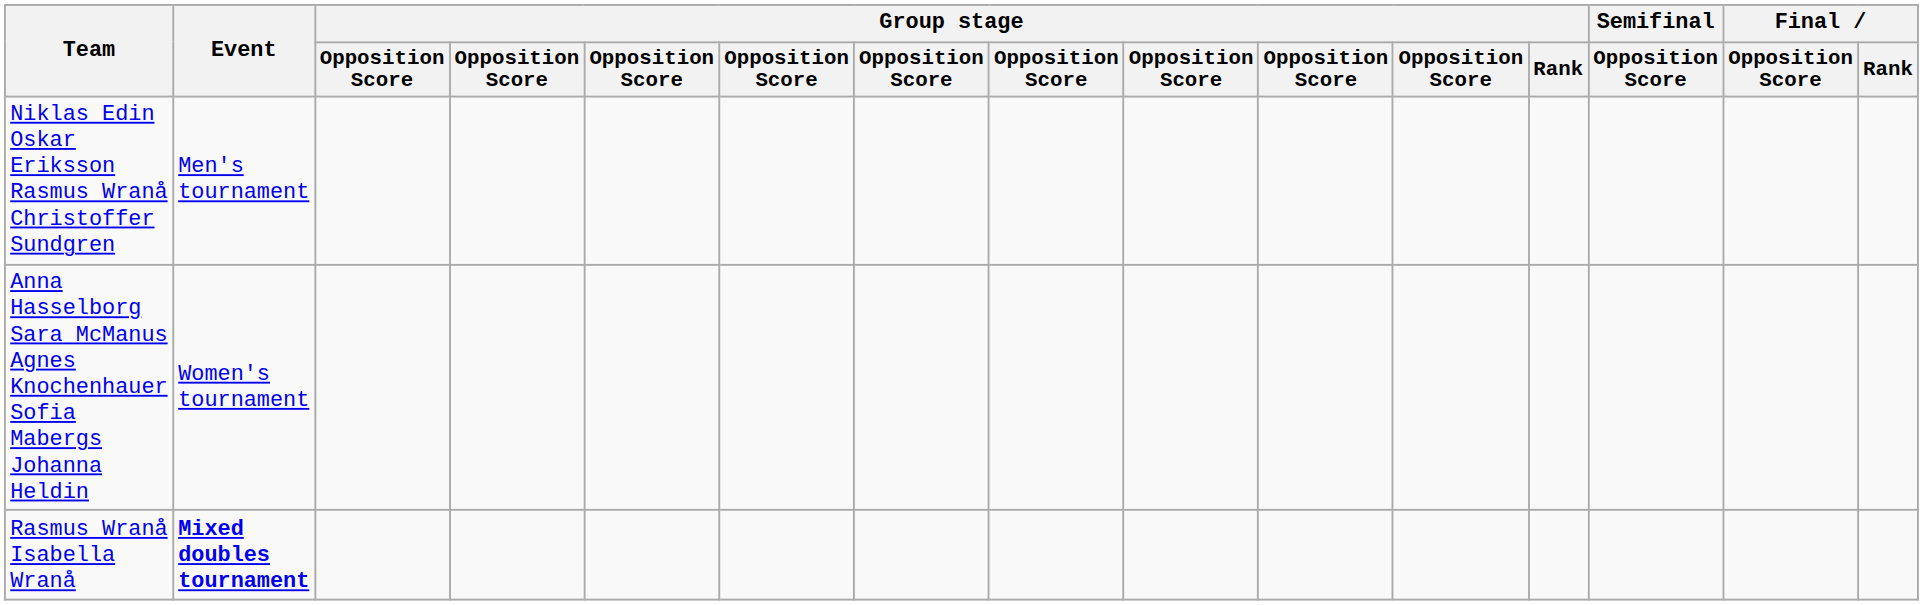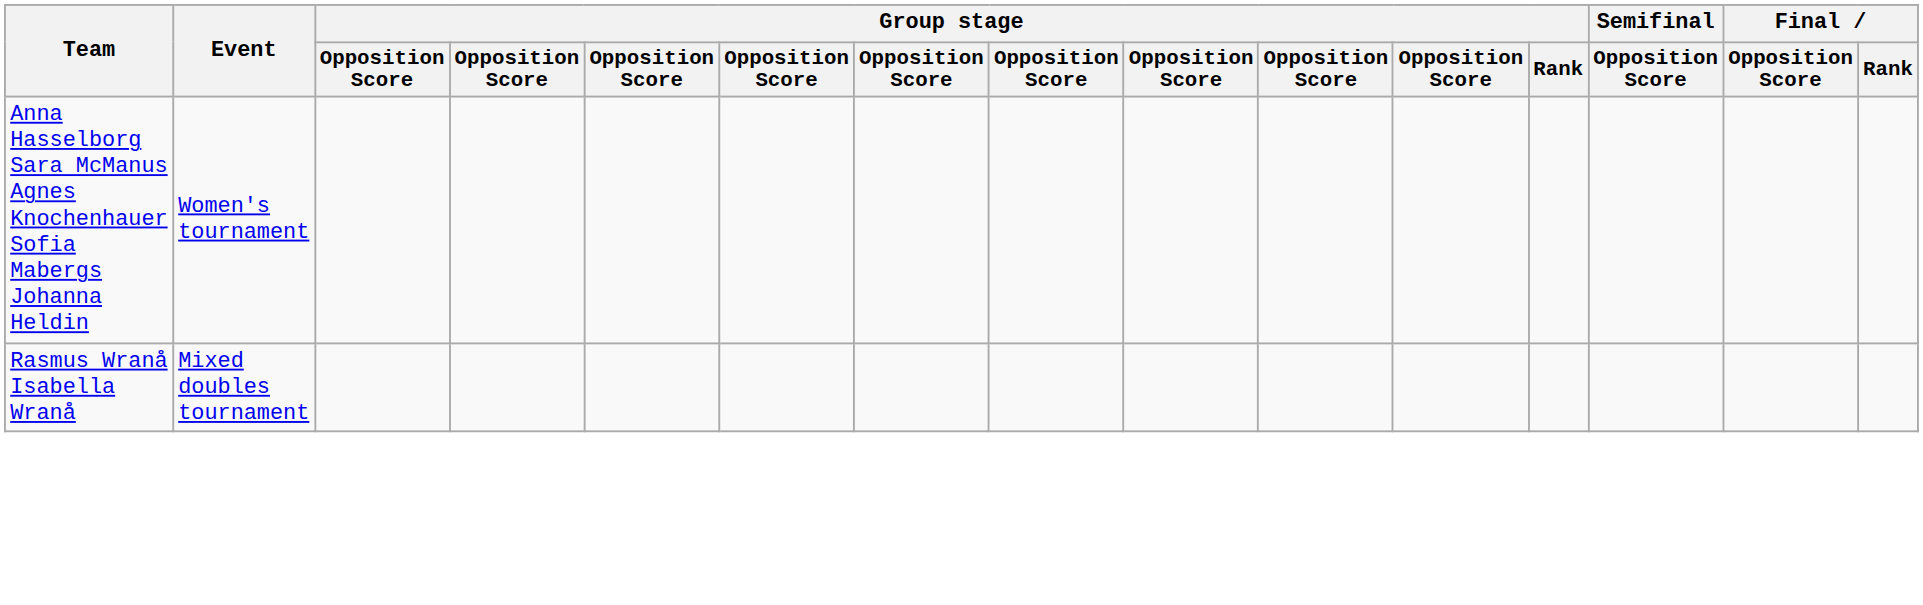- row: Niklas Edin Oskar Eriksson Rasmus Wranå Christoffer Sundgren | Men's tournament
Rasmus Wranå Isabella Wranå | Event: bold -> normal
